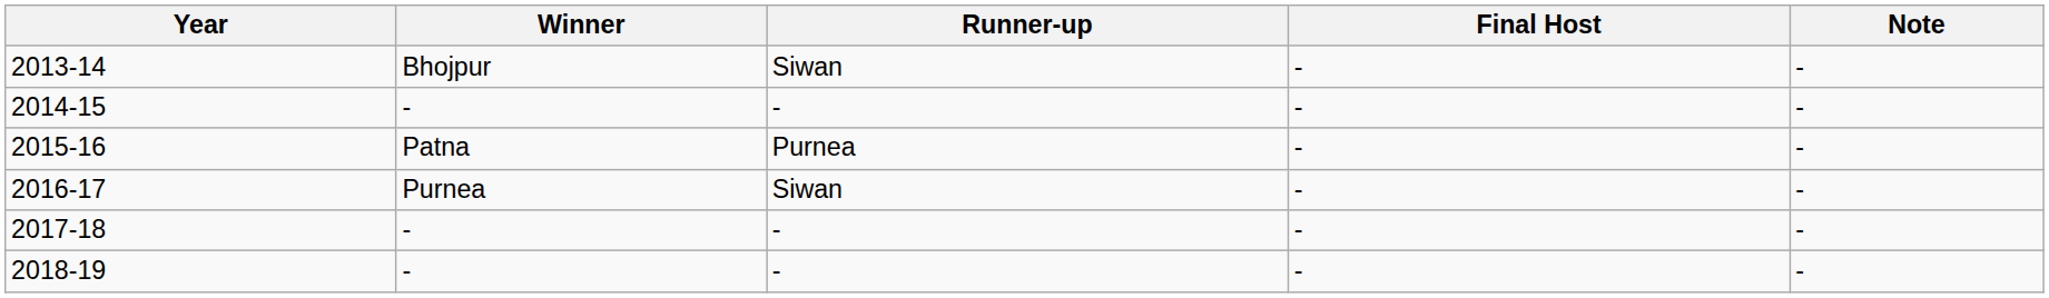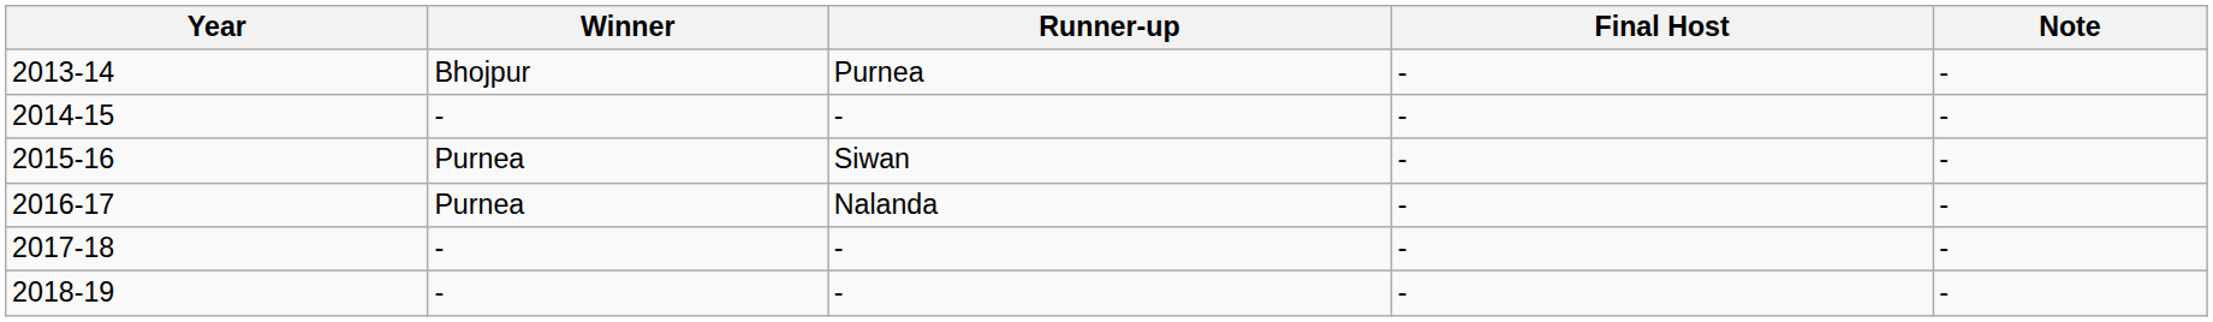2013-14 | Runner-up: Siwan -> Purnea
2015-16 | Winner: Patna -> Purnea
2015-16 | Runner-up: Purnea -> Siwan
2016-17 | Runner-up: Siwan -> Nalanda
